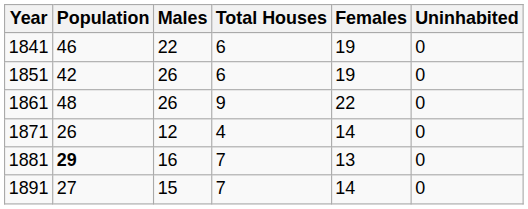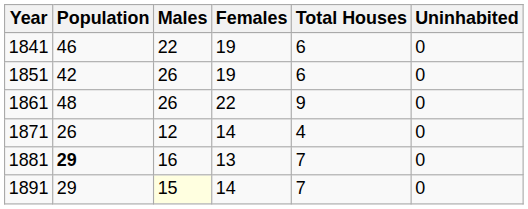columns swapped: Females <-> Total Houses
1891 | Population: 27 -> 29
1891 | Males: no background -> lightyellow background
